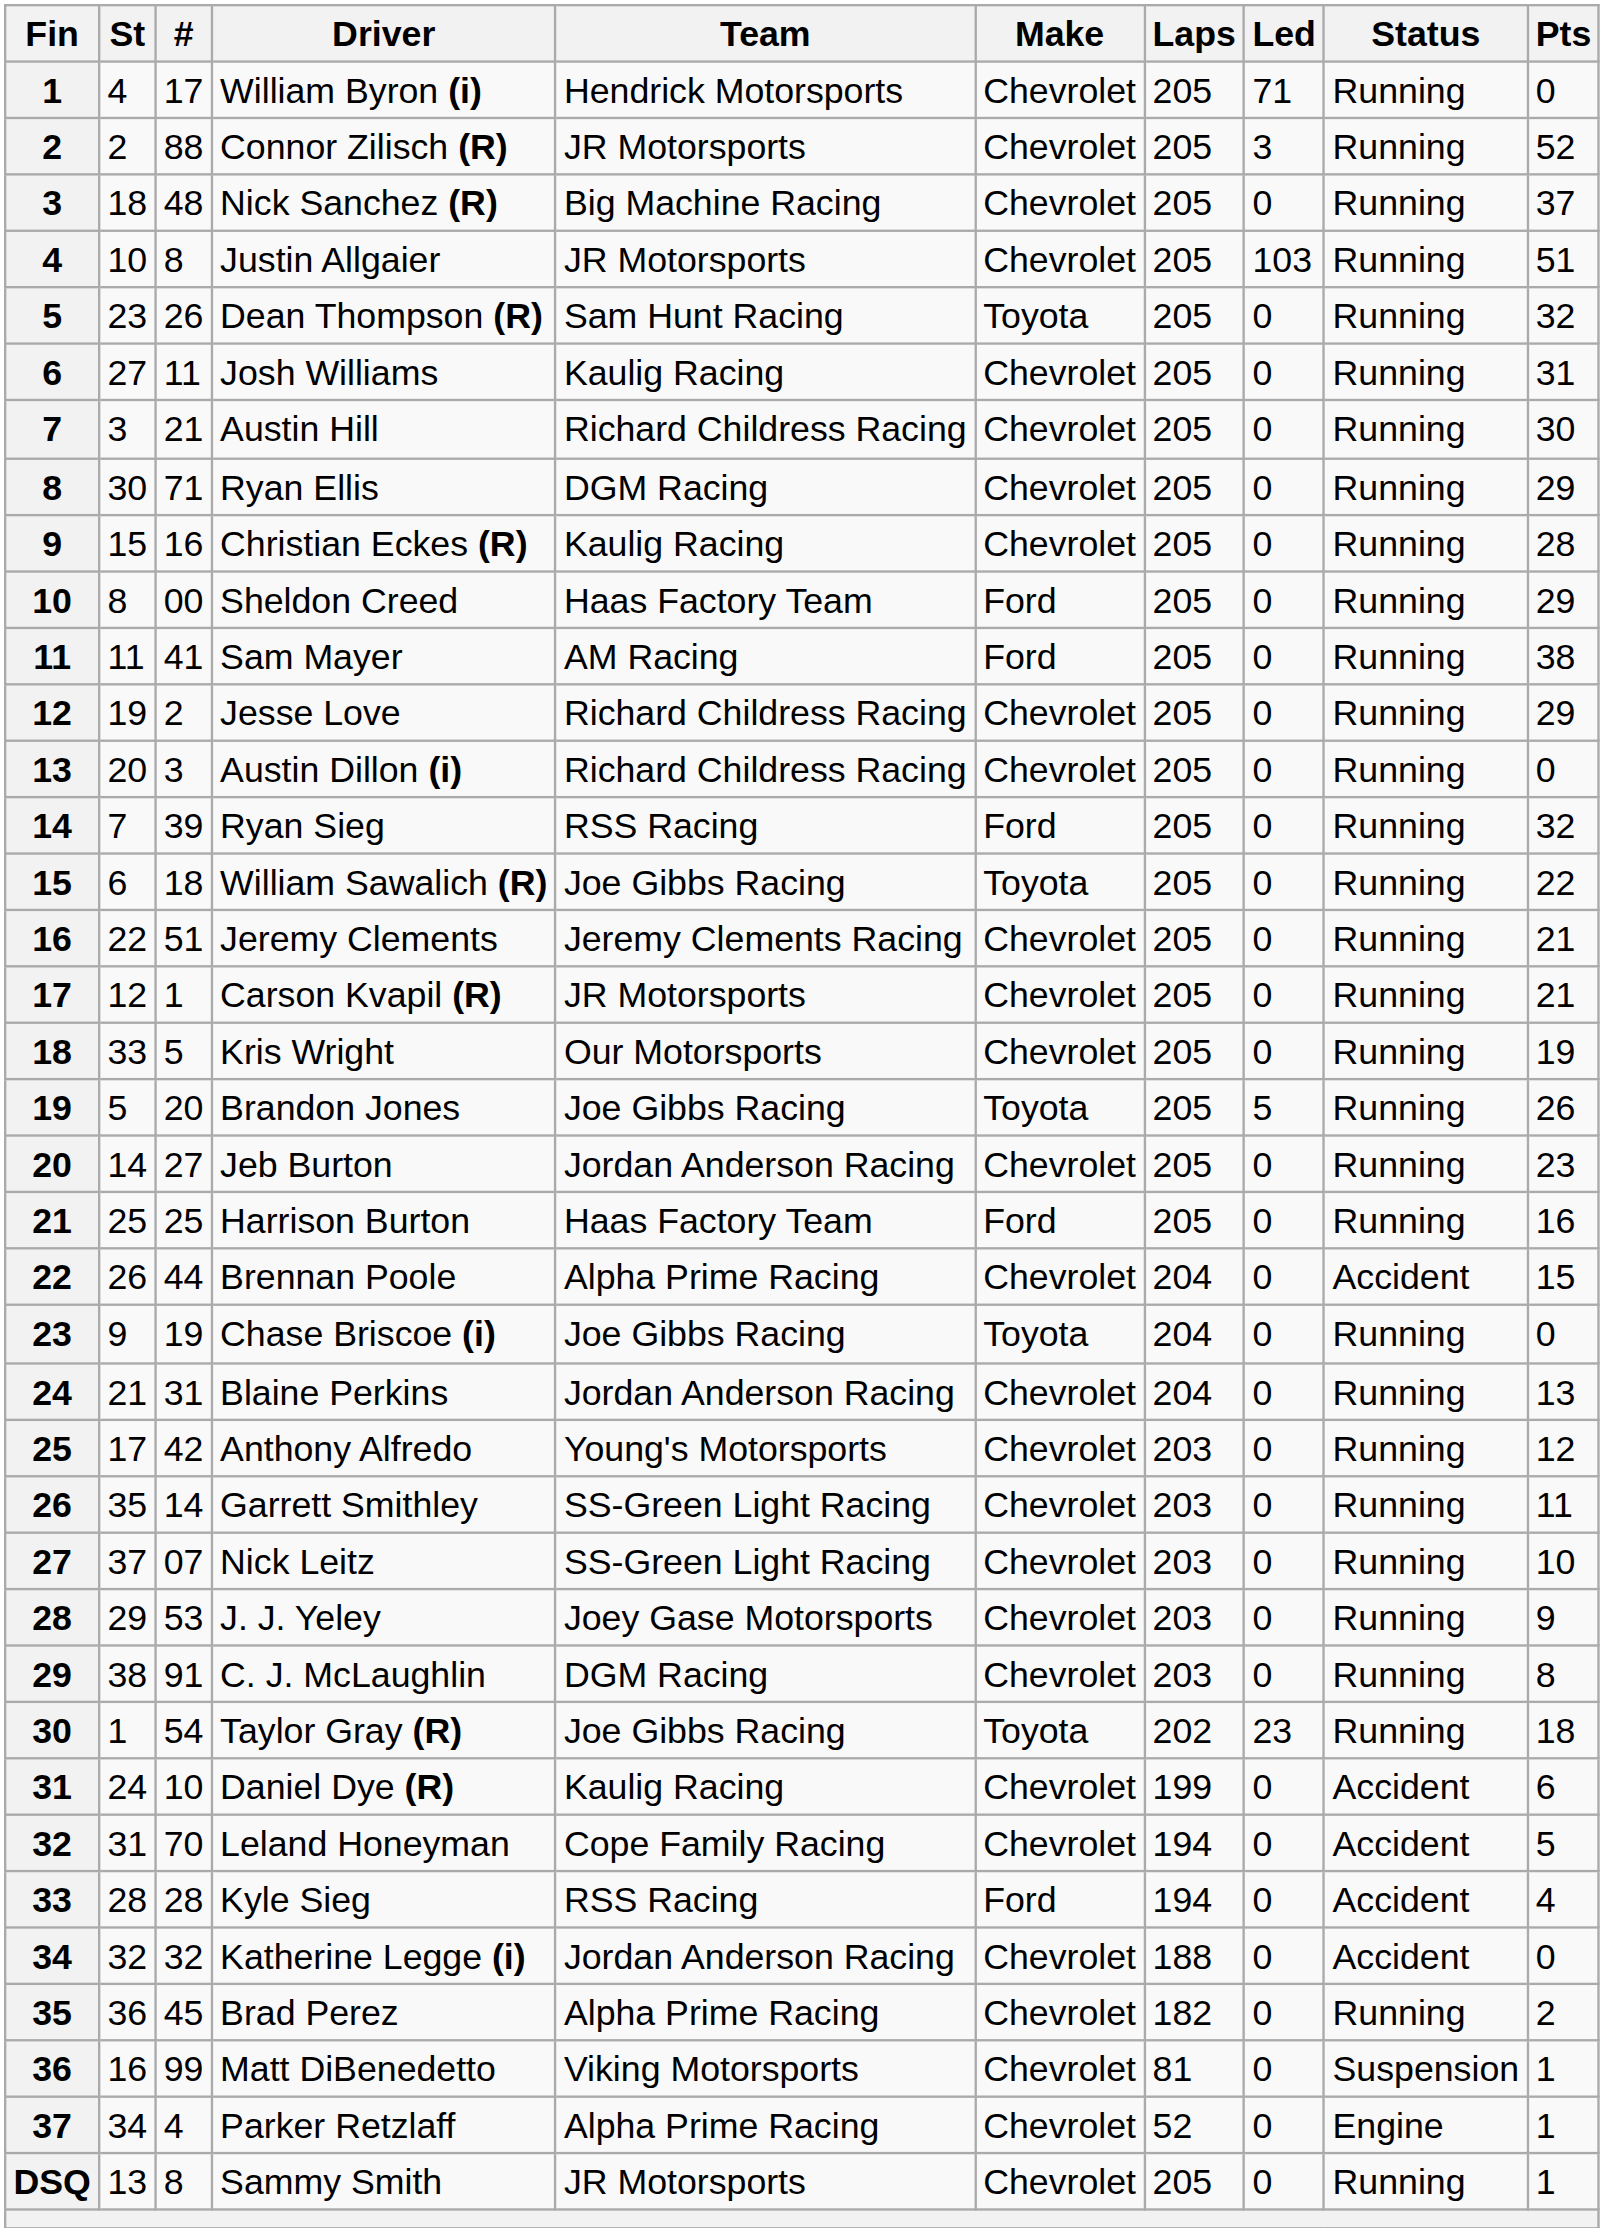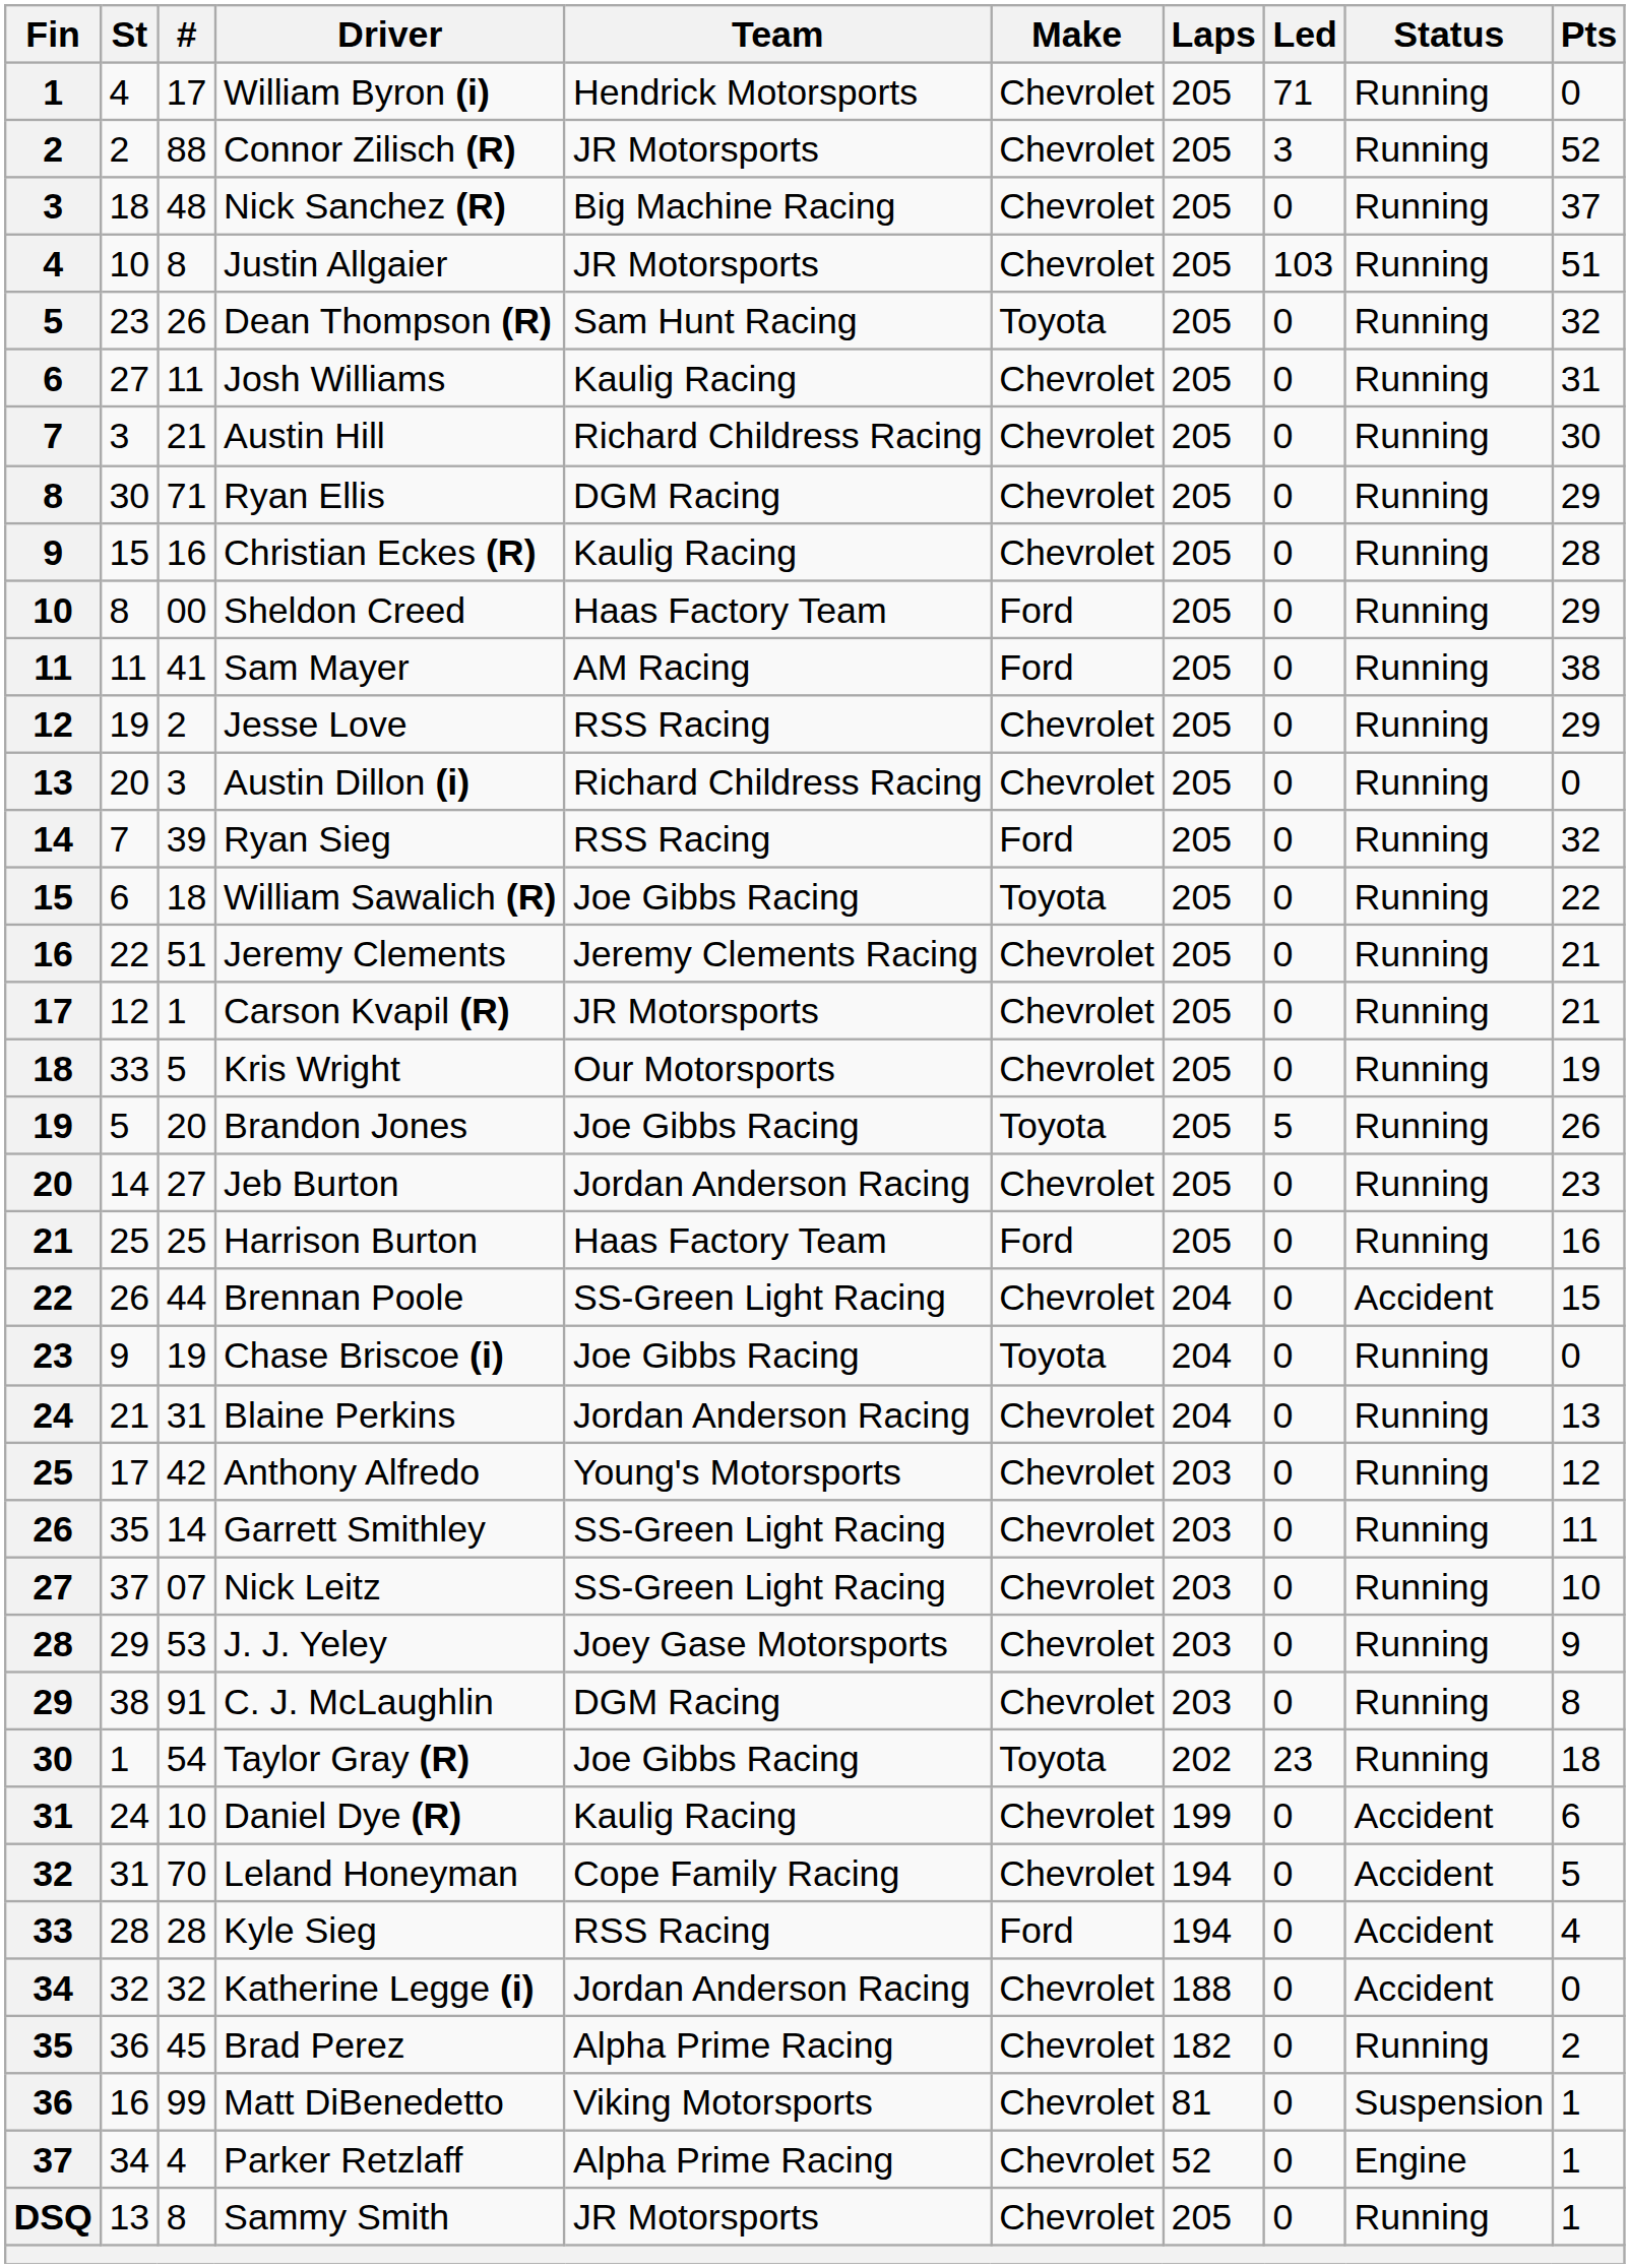Jesse Love | Team: Richard Childress Racing -> RSS Racing
Brennan Poole | Team: Alpha Prime Racing -> SS-Green Light Racing
